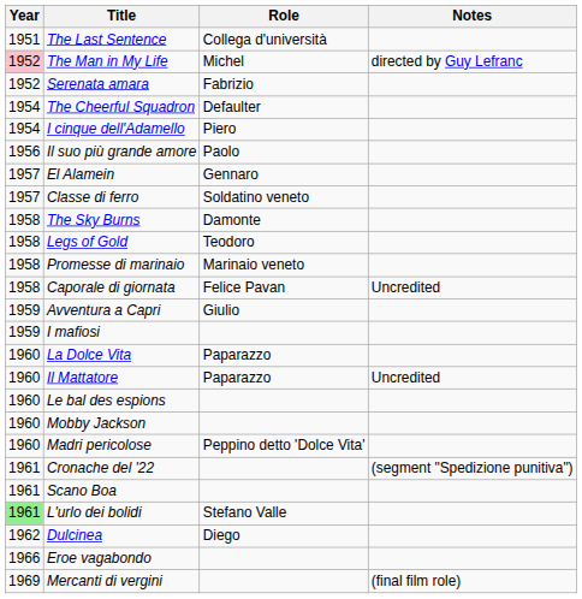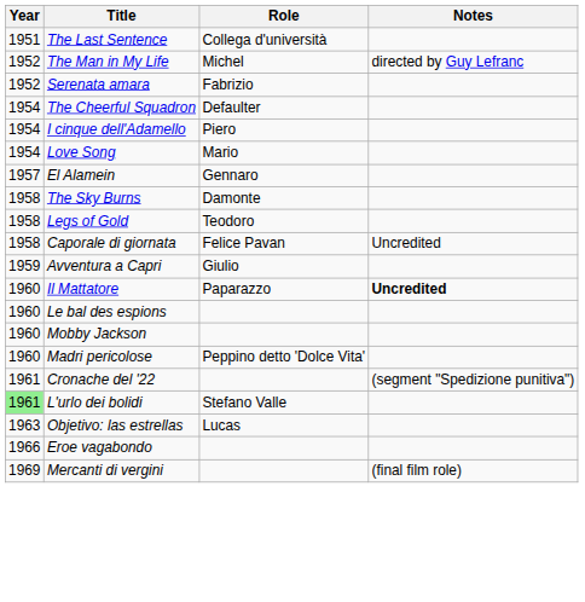The Man in My Life | Year: pink background -> no background
+ row: 1954 | Love Song | Mario
- row: 1956 | Il suo più grande amore | Paolo
- row: 1957 | Classe di ferro | Soldatino veneto
- row: 1958 | Promesse di marinaio | Marinaio veneto
- row: 1959 | I mafiosi
- row: 1960 | La Dolce Vita | Paparazzo
Il Mattatore | Notes: normal -> bold
- row: 1961 | Scano Boa
- row: 1962 | Dulcinea | Diego
+ row: 1963 | Objetivo: las estrellas | Lucas
